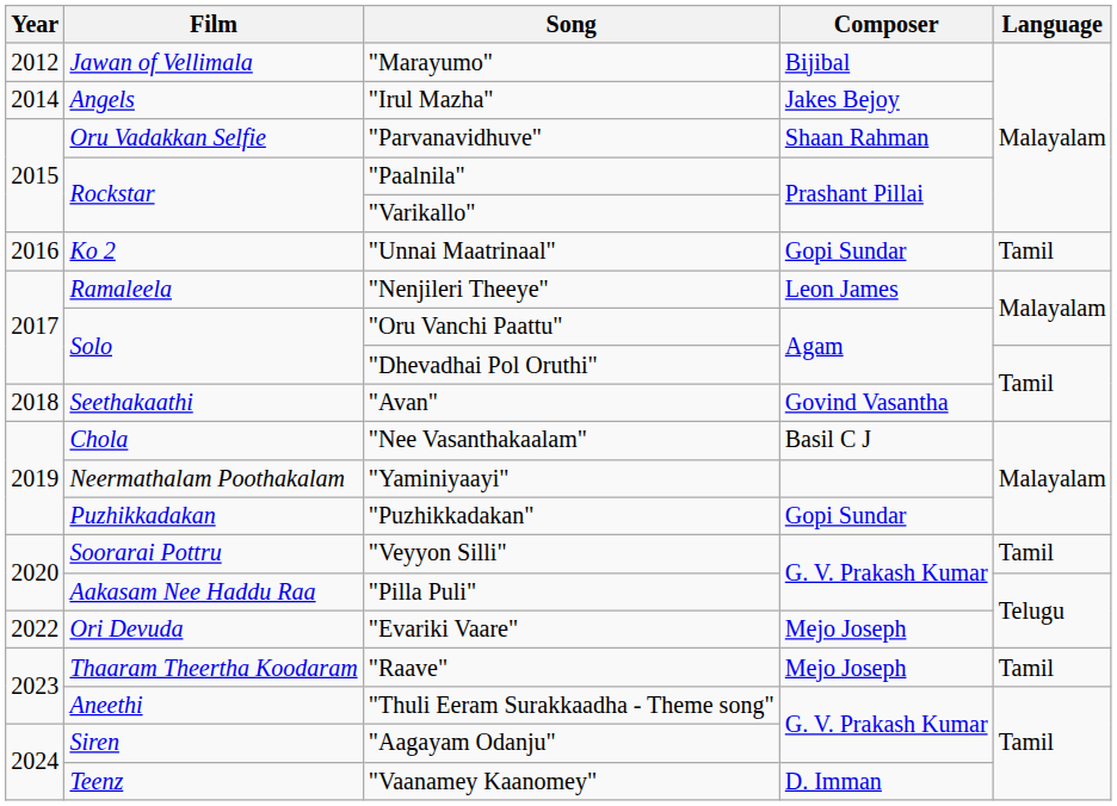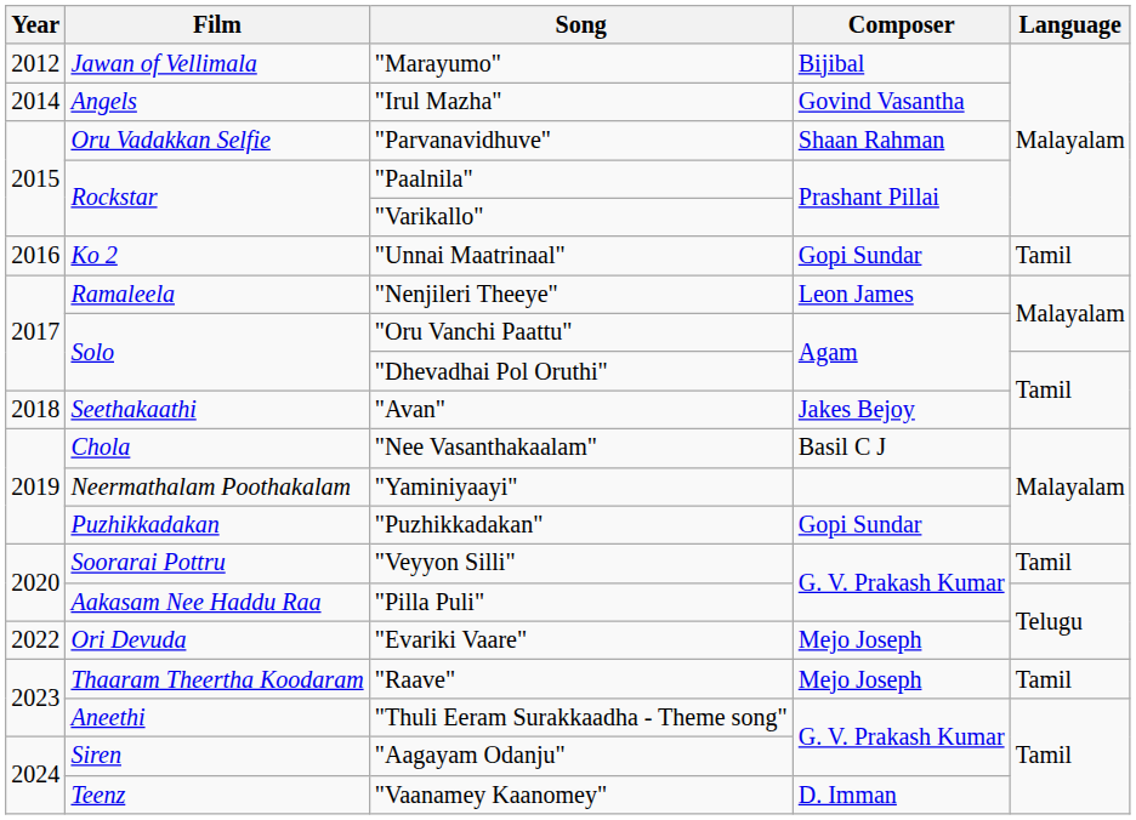"Irul Mazha" | Composer: Jakes Bejoy -> Govind Vasantha
"Avan" | Composer: Govind Vasantha -> Jakes Bejoy
